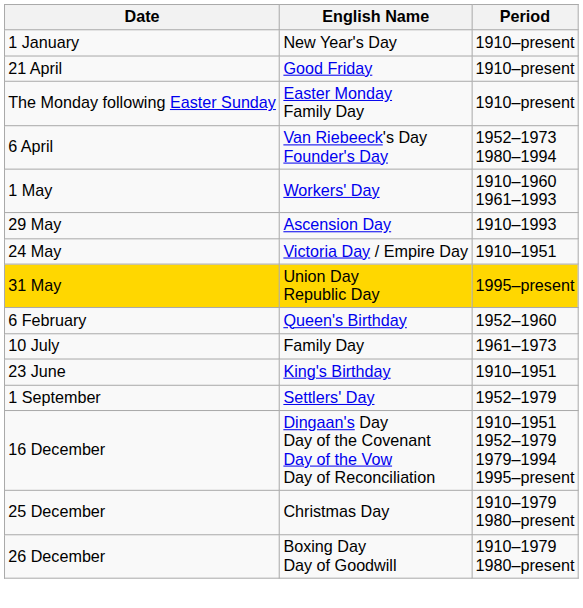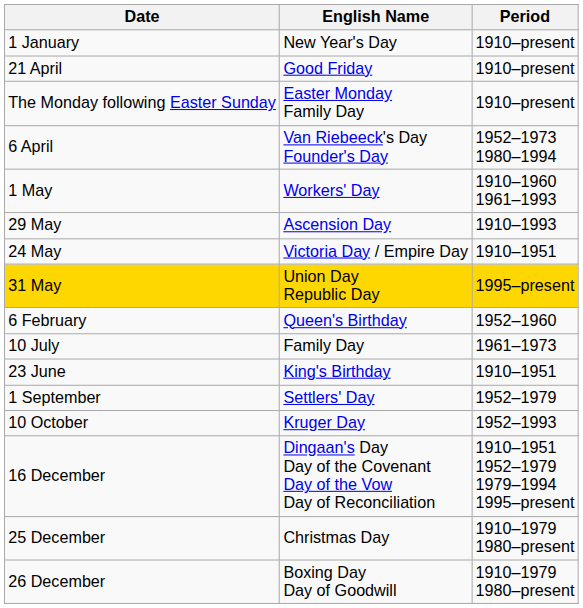+ row: 10 October | Kruger Day | 1952–1993
